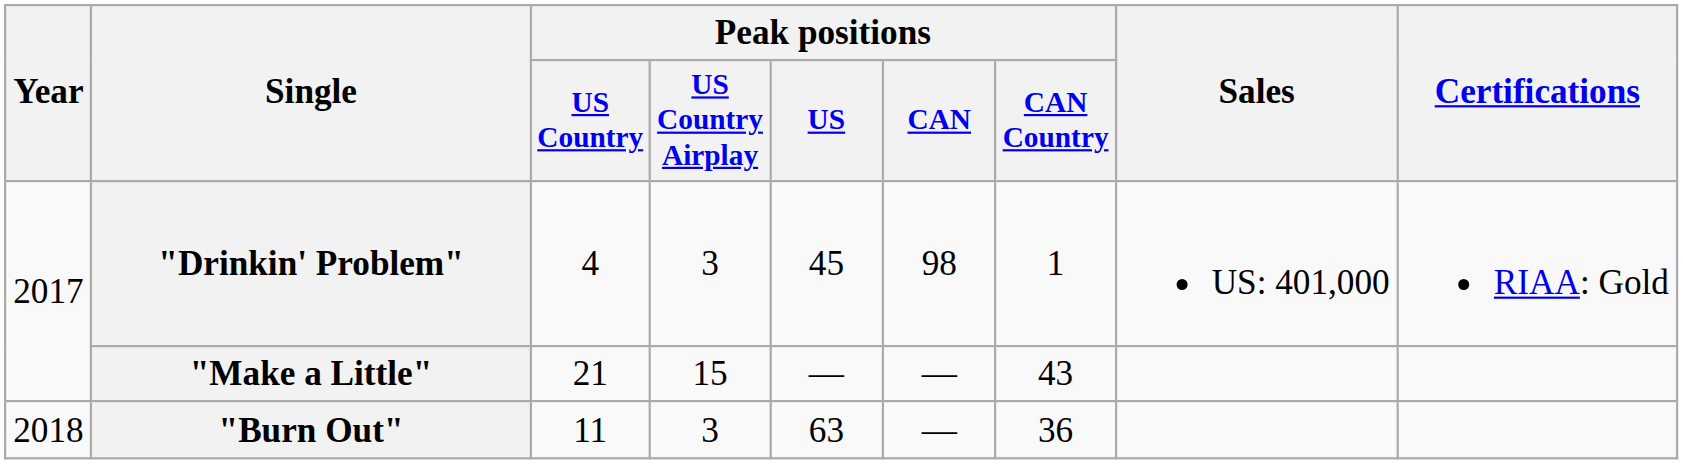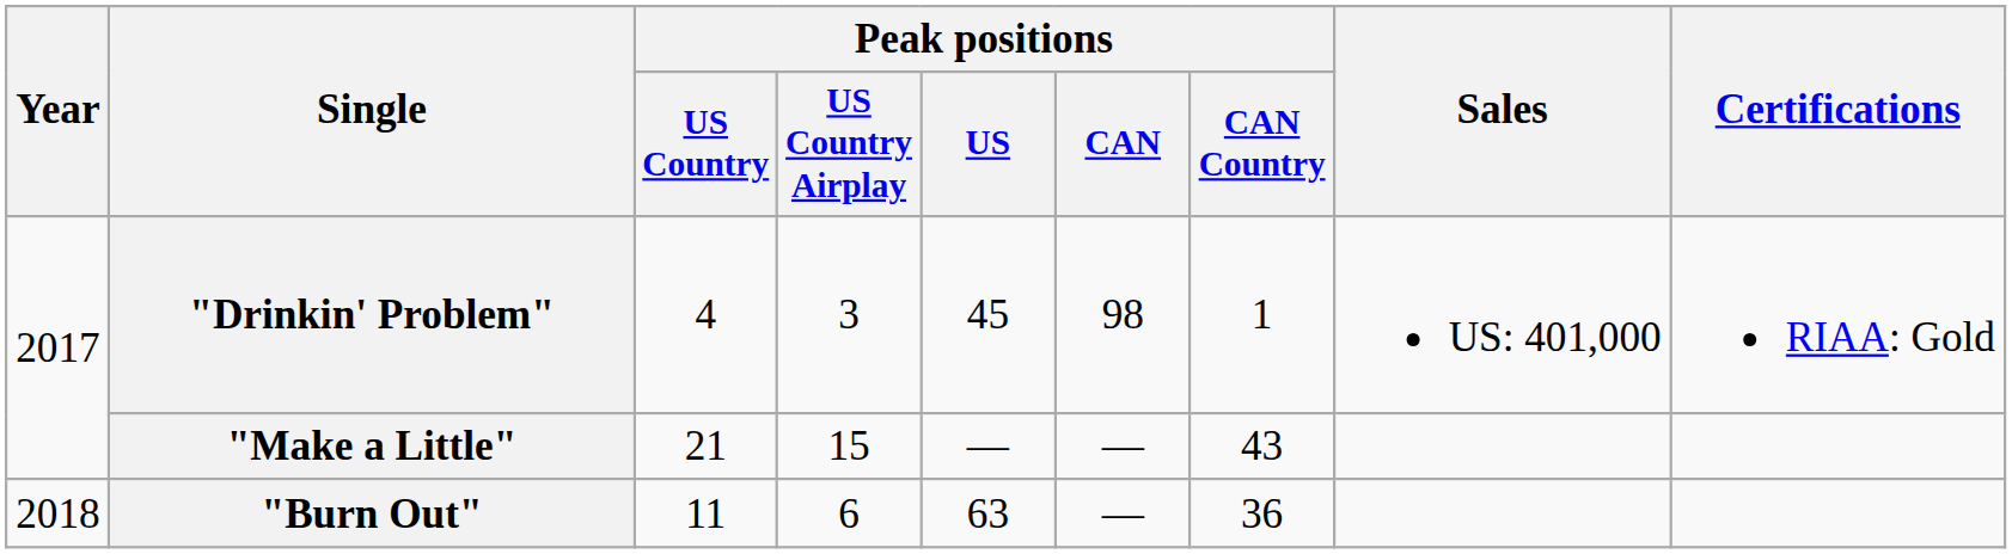"Burn Out" | Peak positions / US Country Airplay: 3 -> 6
